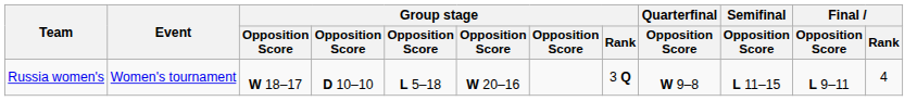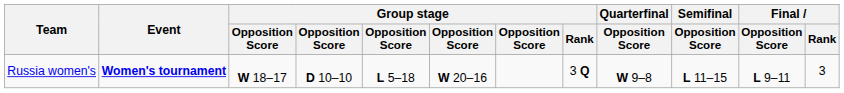Russia women's | Event: normal -> bold
Russia women's | Final / Rank: 4 -> 3
